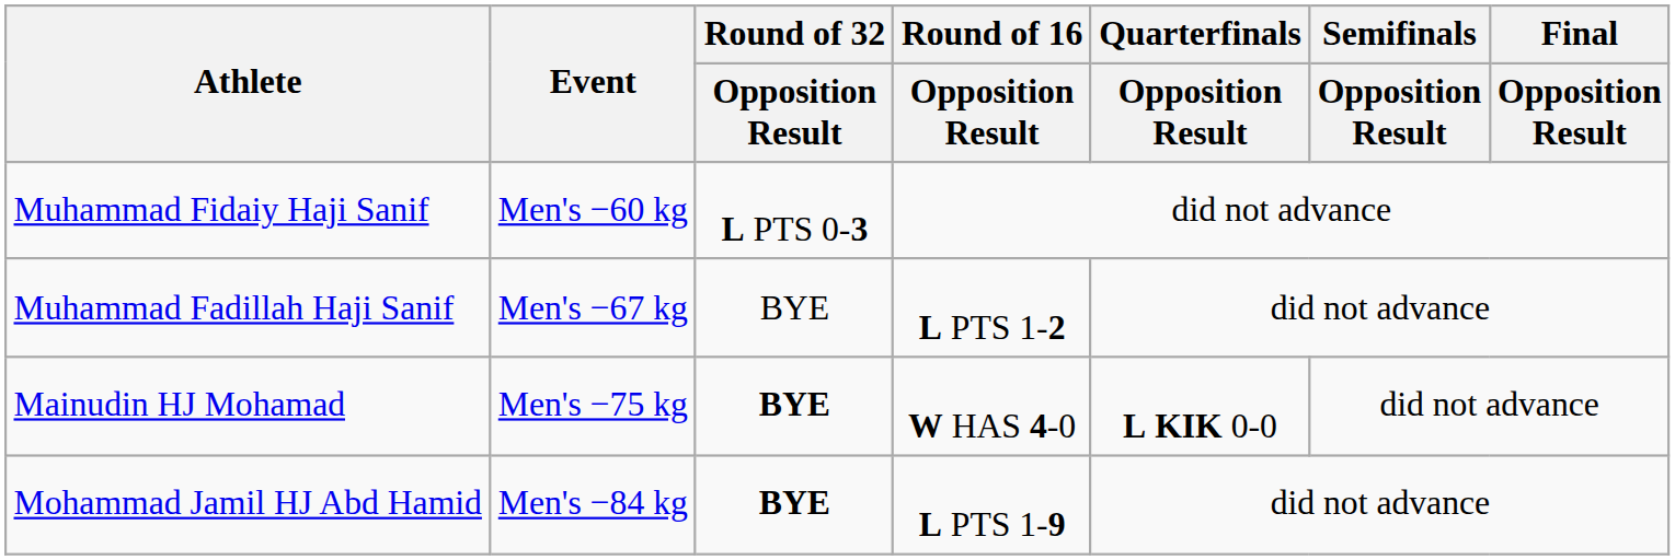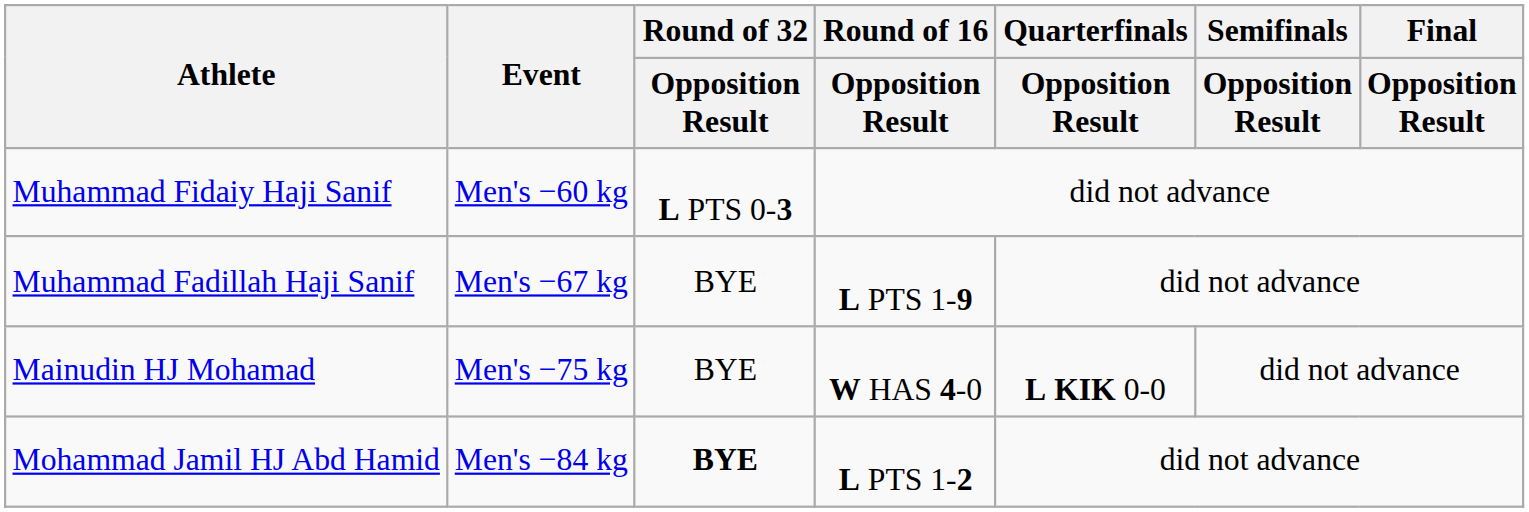Muhammad Fadillah Haji Sanif | Round of 16 / Opposition Result: L PTS 1-2 -> L PTS 1-9
Mainudin HJ Mohamad | Round of 32 / Opposition Result: bold -> normal
Mohammad Jamil HJ Abd Hamid | Round of 16 / Opposition Result: L PTS 1-9 -> L PTS 1-2
